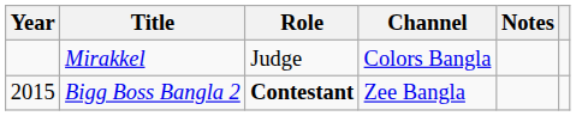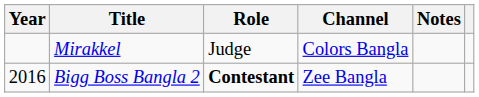Bigg Boss Bangla 2 | Year: 2015 -> 2016
